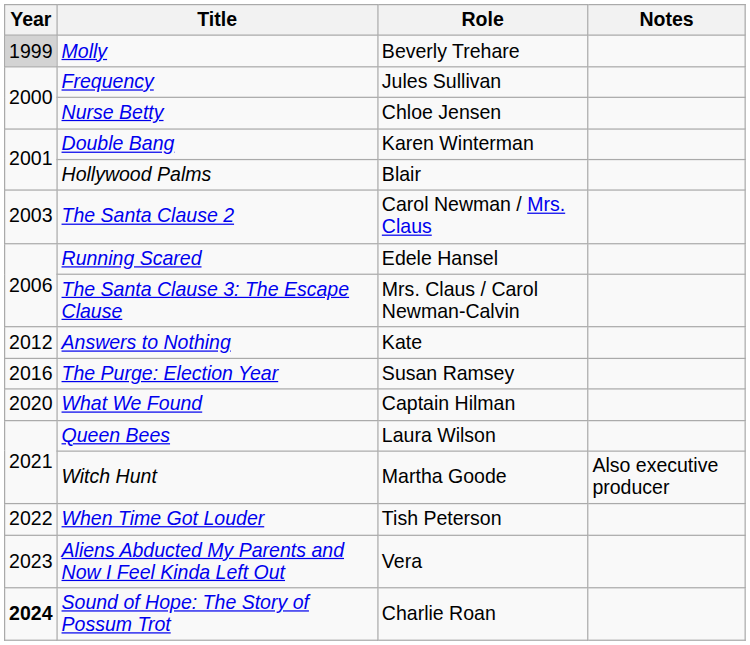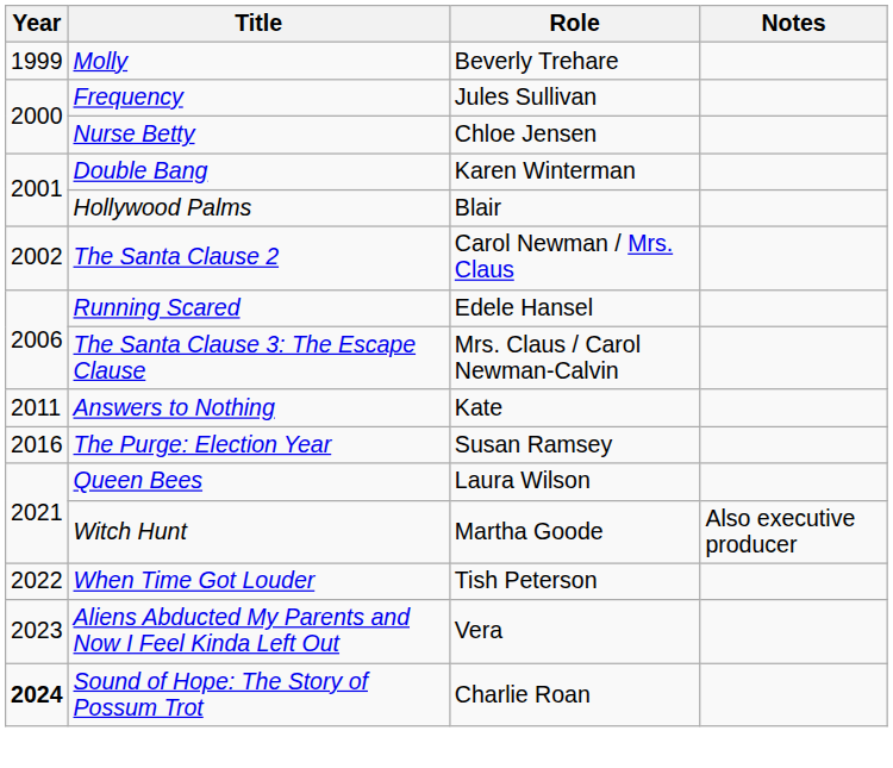Molly | Year: lightgrey background -> no background
The Santa Clause 2 | Year: 2003 -> 2002
Answers to Nothing | Year: 2012 -> 2011
- row: 2020 | What We Found | Captain Hilman
